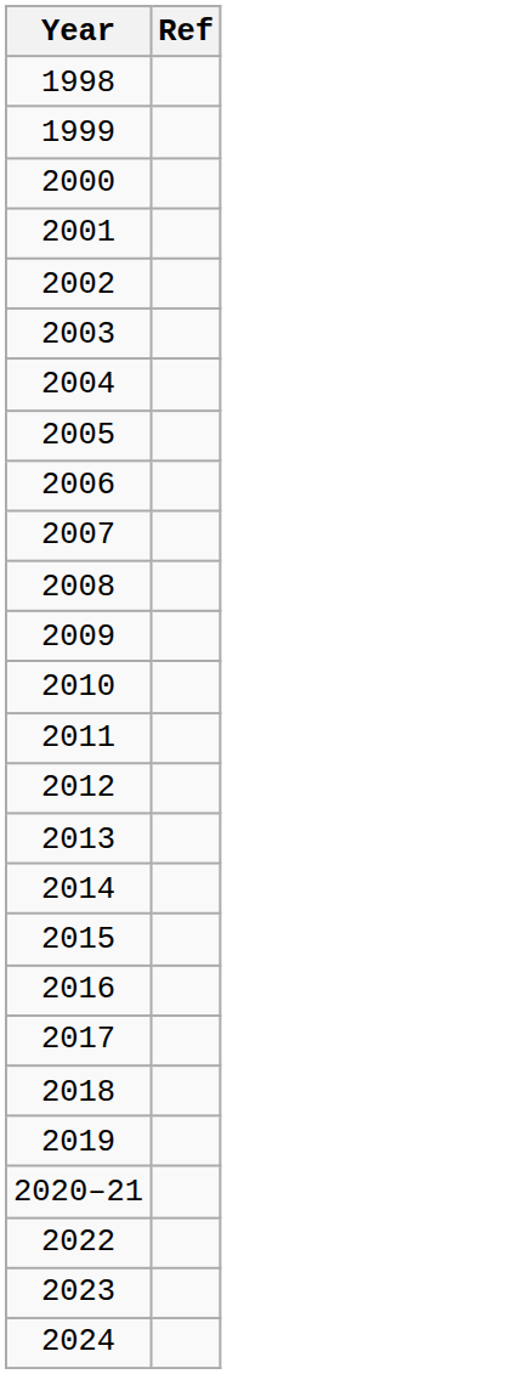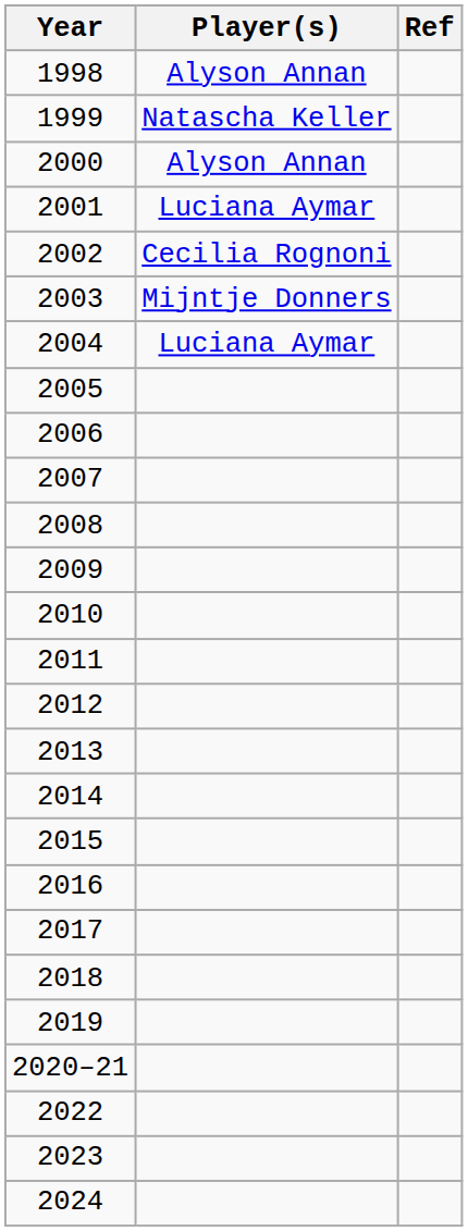+ column: Player(s) | Alyson Annan | Natascha Keller | Alyson Annan | Luciana Aymar | Cecilia Rognoni | Mijntje Donners | Luciana Aymar
